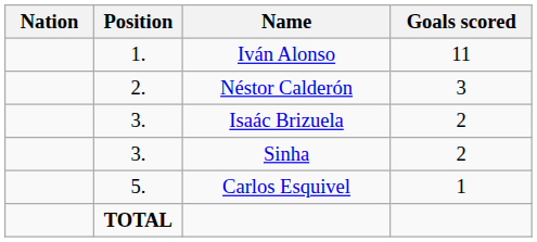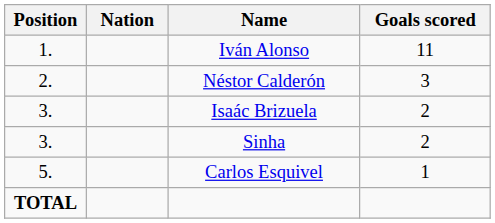columns swapped: Position <-> Nation
